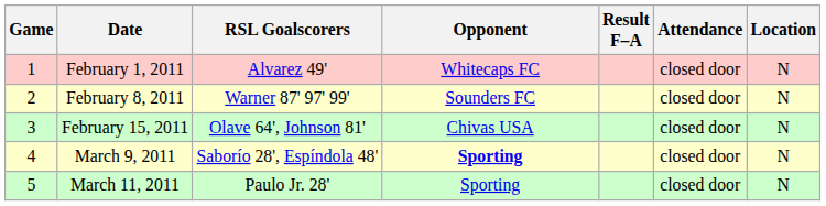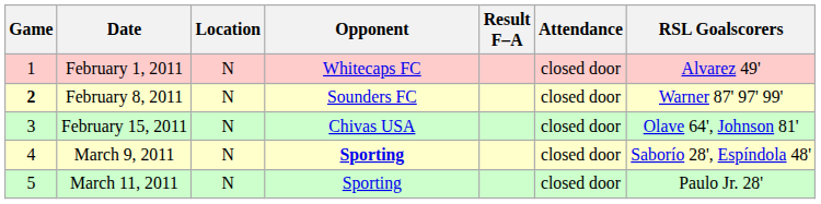columns swapped: Location <-> RSL Goalscorers
February 8, 2011 | Game: normal -> bold
